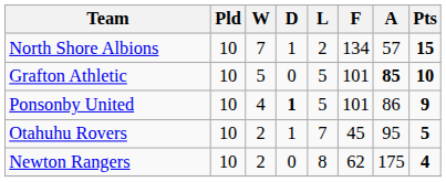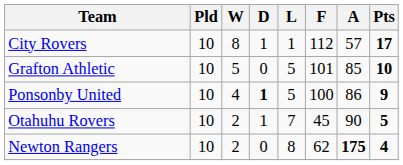+ row: City Rovers | 10 | 8 | 1 | 1 | 112 | 57 | 17
- row: North Shore Albions | 10 | 7 | 1 | 2 | 134 | 57 | 15
Grafton Athletic | A: bold -> normal
Ponsonby United | F: 101 -> 100
Otahuhu Rovers | A: 95 -> 90
Newton Rangers | A: normal -> bold
